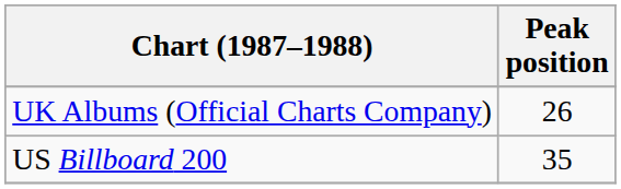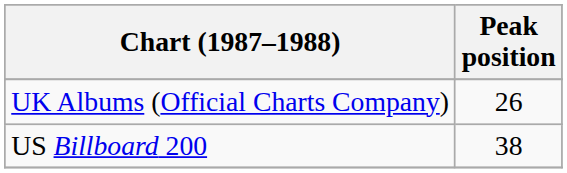US Billboard 200 | Peak position: 35 -> 38
